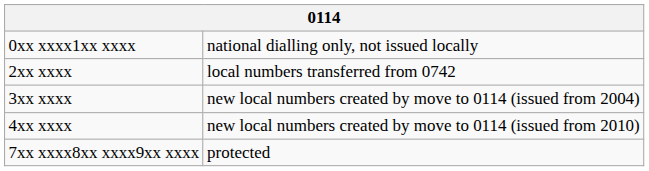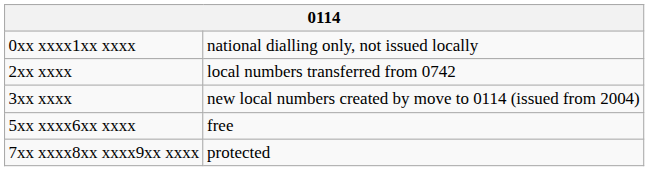- row: 4xx xxxx | new local numbers created by move to 0114 (issued from 2010)
+ row: 5xx xxxx6xx xxxx | free
